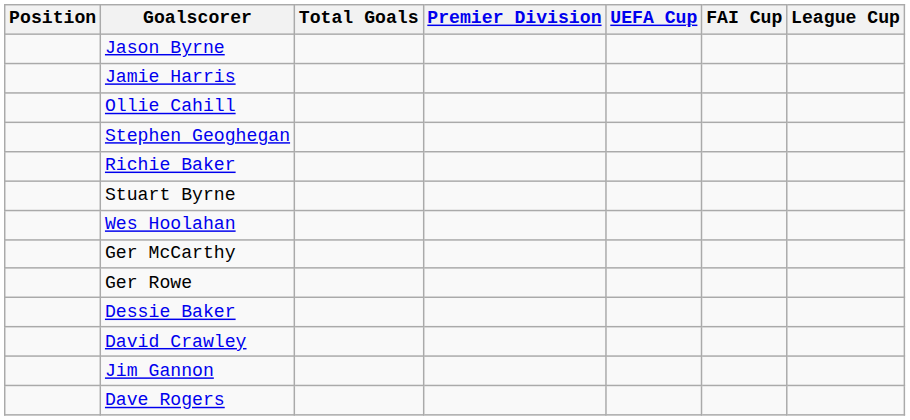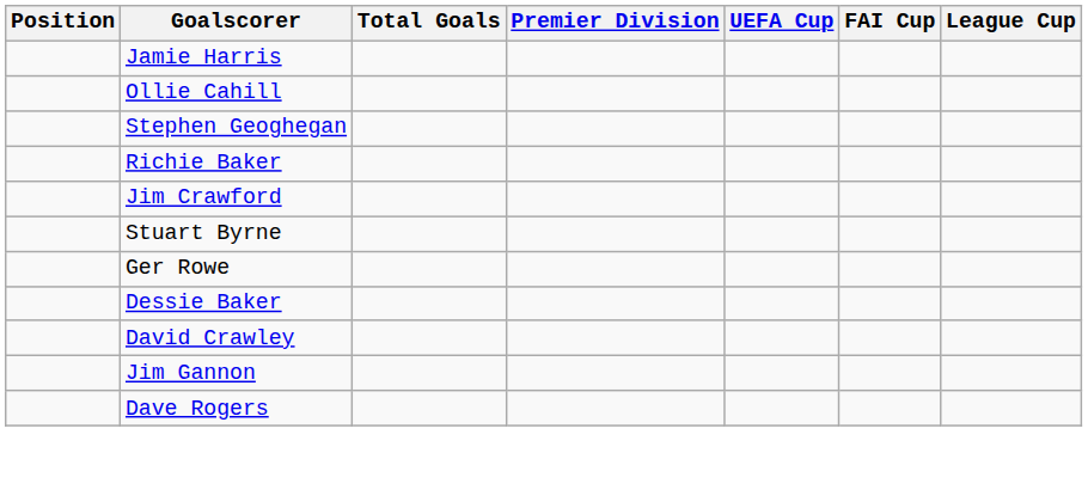- row: Jason Byrne
+ row: Jim Crawford
- row: Wes Hoolahan
- row: Ger McCarthy
